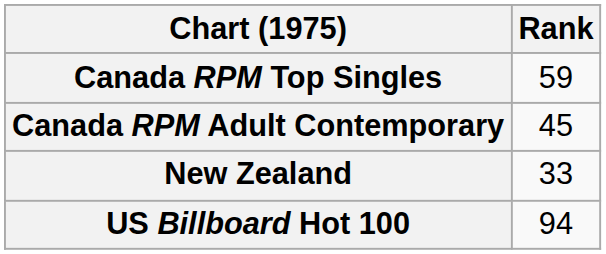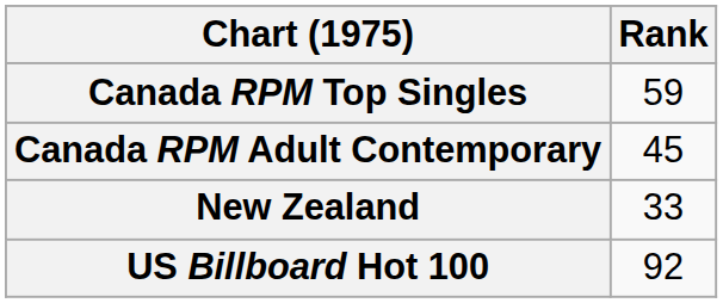US Billboard Hot 100 | Rank: 94 -> 92
